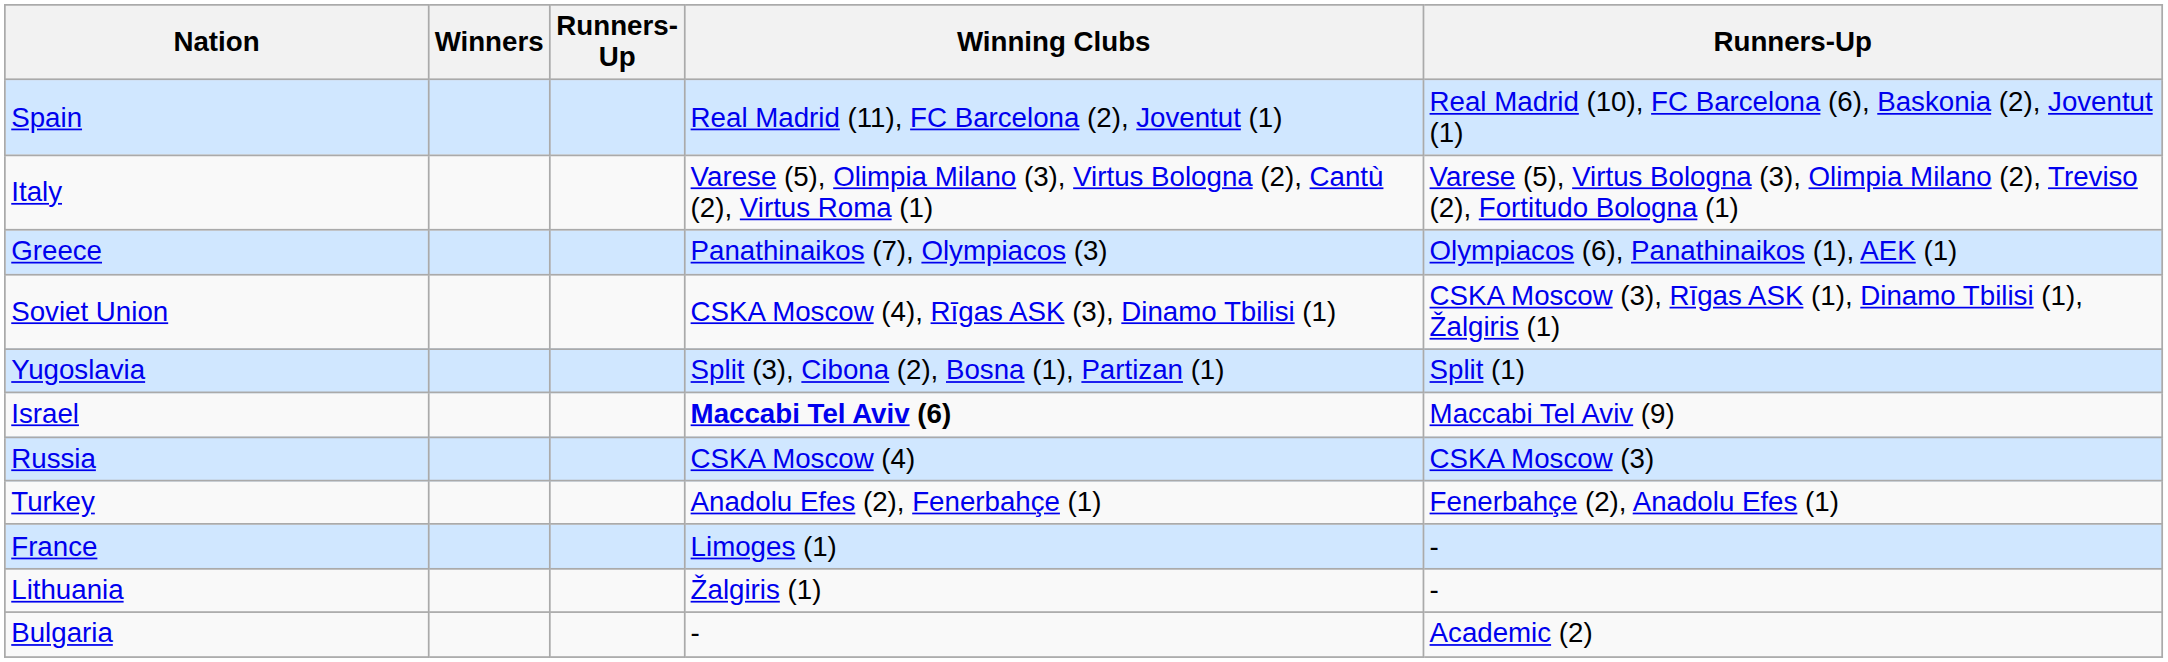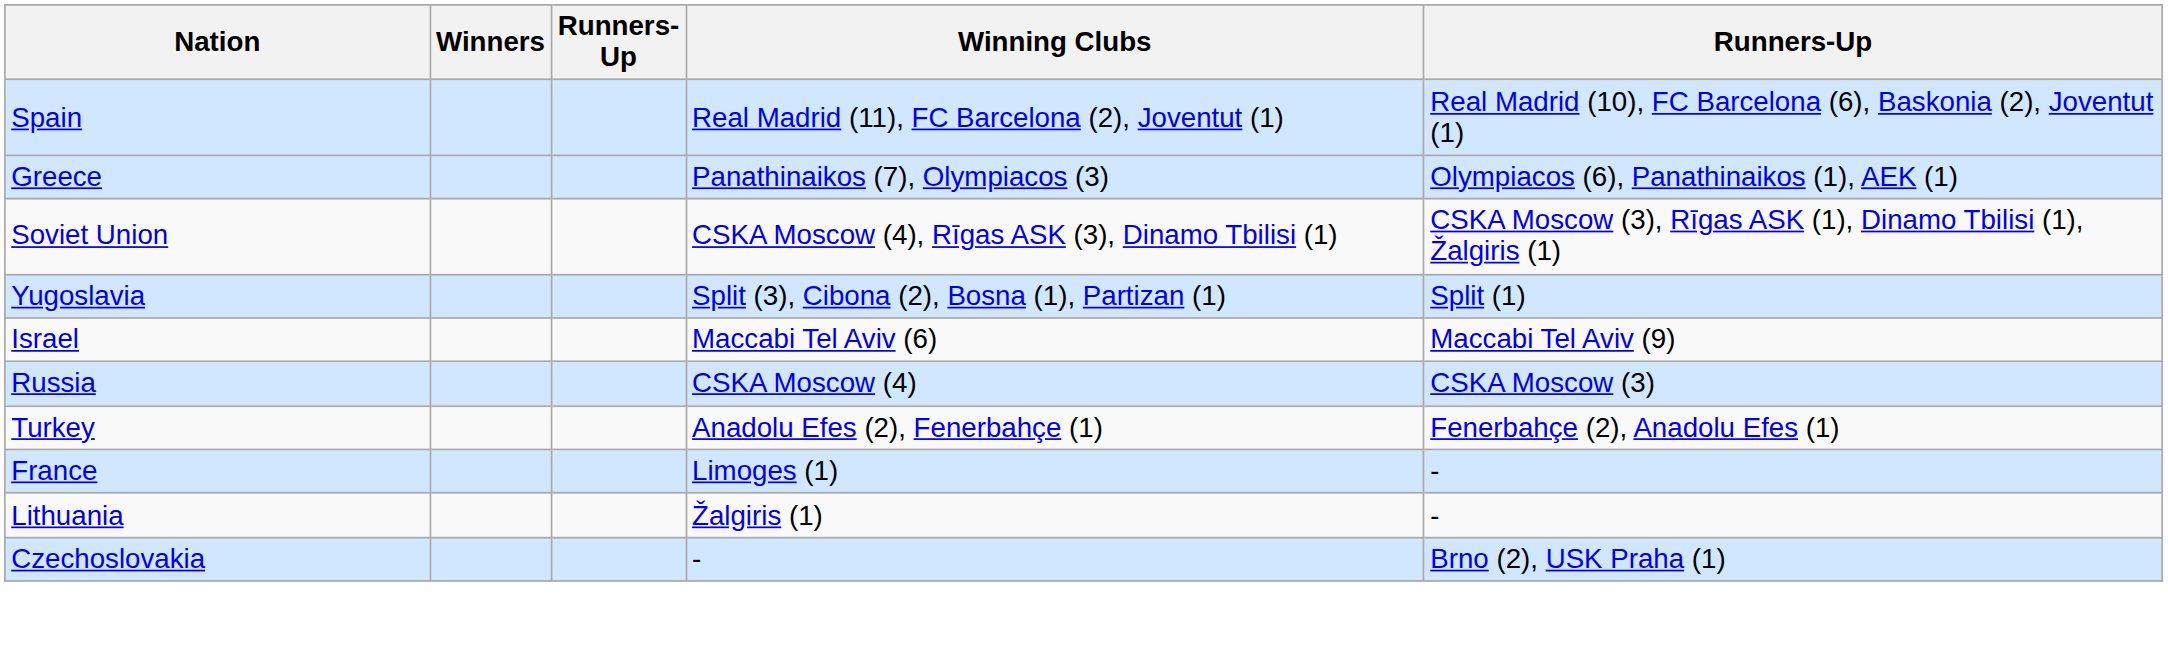- row: Italy | Varese (5), Olimpia Milano (3), Virtus Bologna (2), Cantù (2), Virtus Roma (1) | Varese (5), Virtus Bologna (3), Olimpia Milano (2), Treviso (2), Fortitudo Bologna (1)
Israel | Winning Clubs: bold -> normal
+ row: Czechoslovakia | - | Brno (2), USK Praha (1)
- row: Bulgaria | - | Academic (2)
